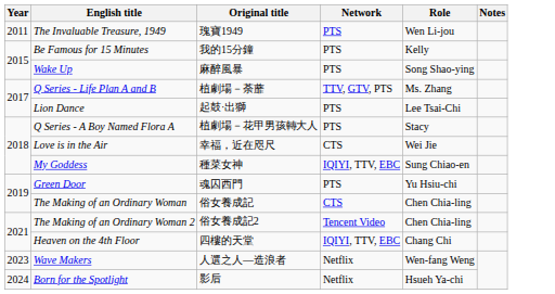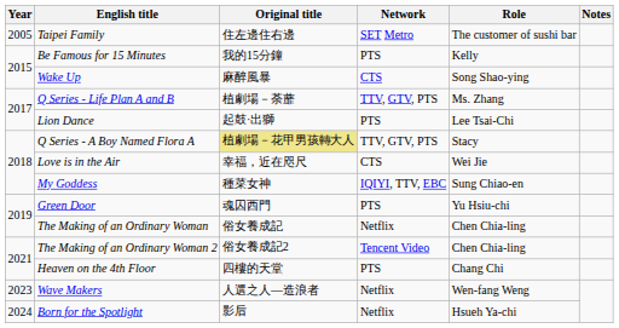+ row: 2005 | Taipei Family | 住左邊住右邊 | SET Metro | The customer of sushi bar
- row: 2011 | The Invaluable Treasure, 1949 | 瑰寶1949 | PTS | Wen Li-jou
Wake Up | Network: PTS -> CTS
Q Series - A Boy Named Flora A | Original title: no background -> khaki background
Q Series - A Boy Named Flora A | Network: PTS -> TTV, GTV, PTS
The Making of an Ordinary Woman | Network: CTS -> Netflix
Heaven on the 4th Floor | Network: IQIYI, TTV, EBC -> PTS
